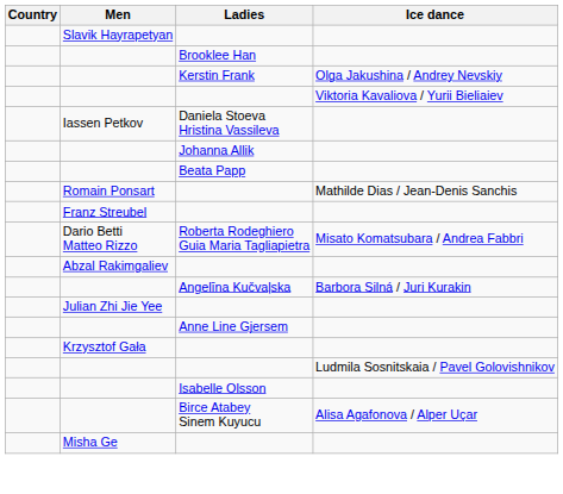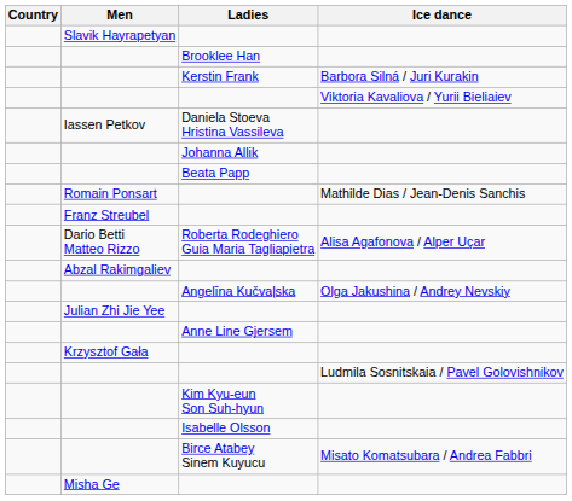Kerstin Frank | Ice dance: Olga Jakushina / Andrey Nevskiy -> Barbora Silná / Juri Kurakin
Roberta Rodeghiero Guia Maria Tagliapietra | Ice dance: Misato Komatsubara / Andrea Fabbri -> Alisa Agafonova / Alper Uçar
Angelīna Kučvaļska | Ice dance: Barbora Silná / Juri Kurakin -> Olga Jakushina / Andrey Nevskiy
+ row: Kim Kyu-eun Son Suh-hyun
Birce Atabey Sinem Kuyucu | Ice dance: Alisa Agafonova / Alper Uçar -> Misato Komatsubara / Andrea Fabbri
